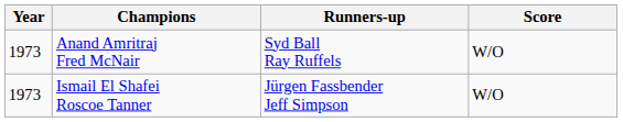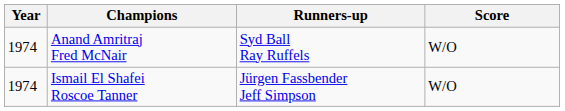Anand Amritraj Fred McNair | Year: 1973 -> 1974
Ismail El Shafei Roscoe Tanner | Year: 1973 -> 1974
